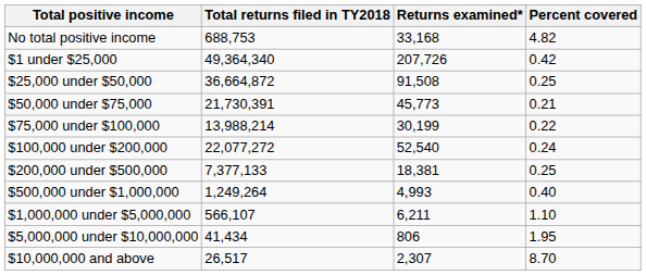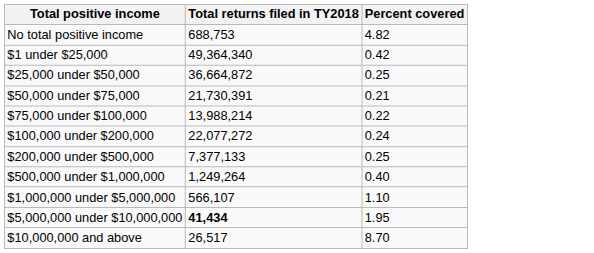- column: Returns examined* | 33,168 | 207,726 | 91,508 | 45,773 | 30,199 | 52,540 | 18,381 | 4,993 | 6,211 | 806 | 2,307
$5,000,000 under $10,000,000 | Total returns filed in TY2018: normal -> bold
